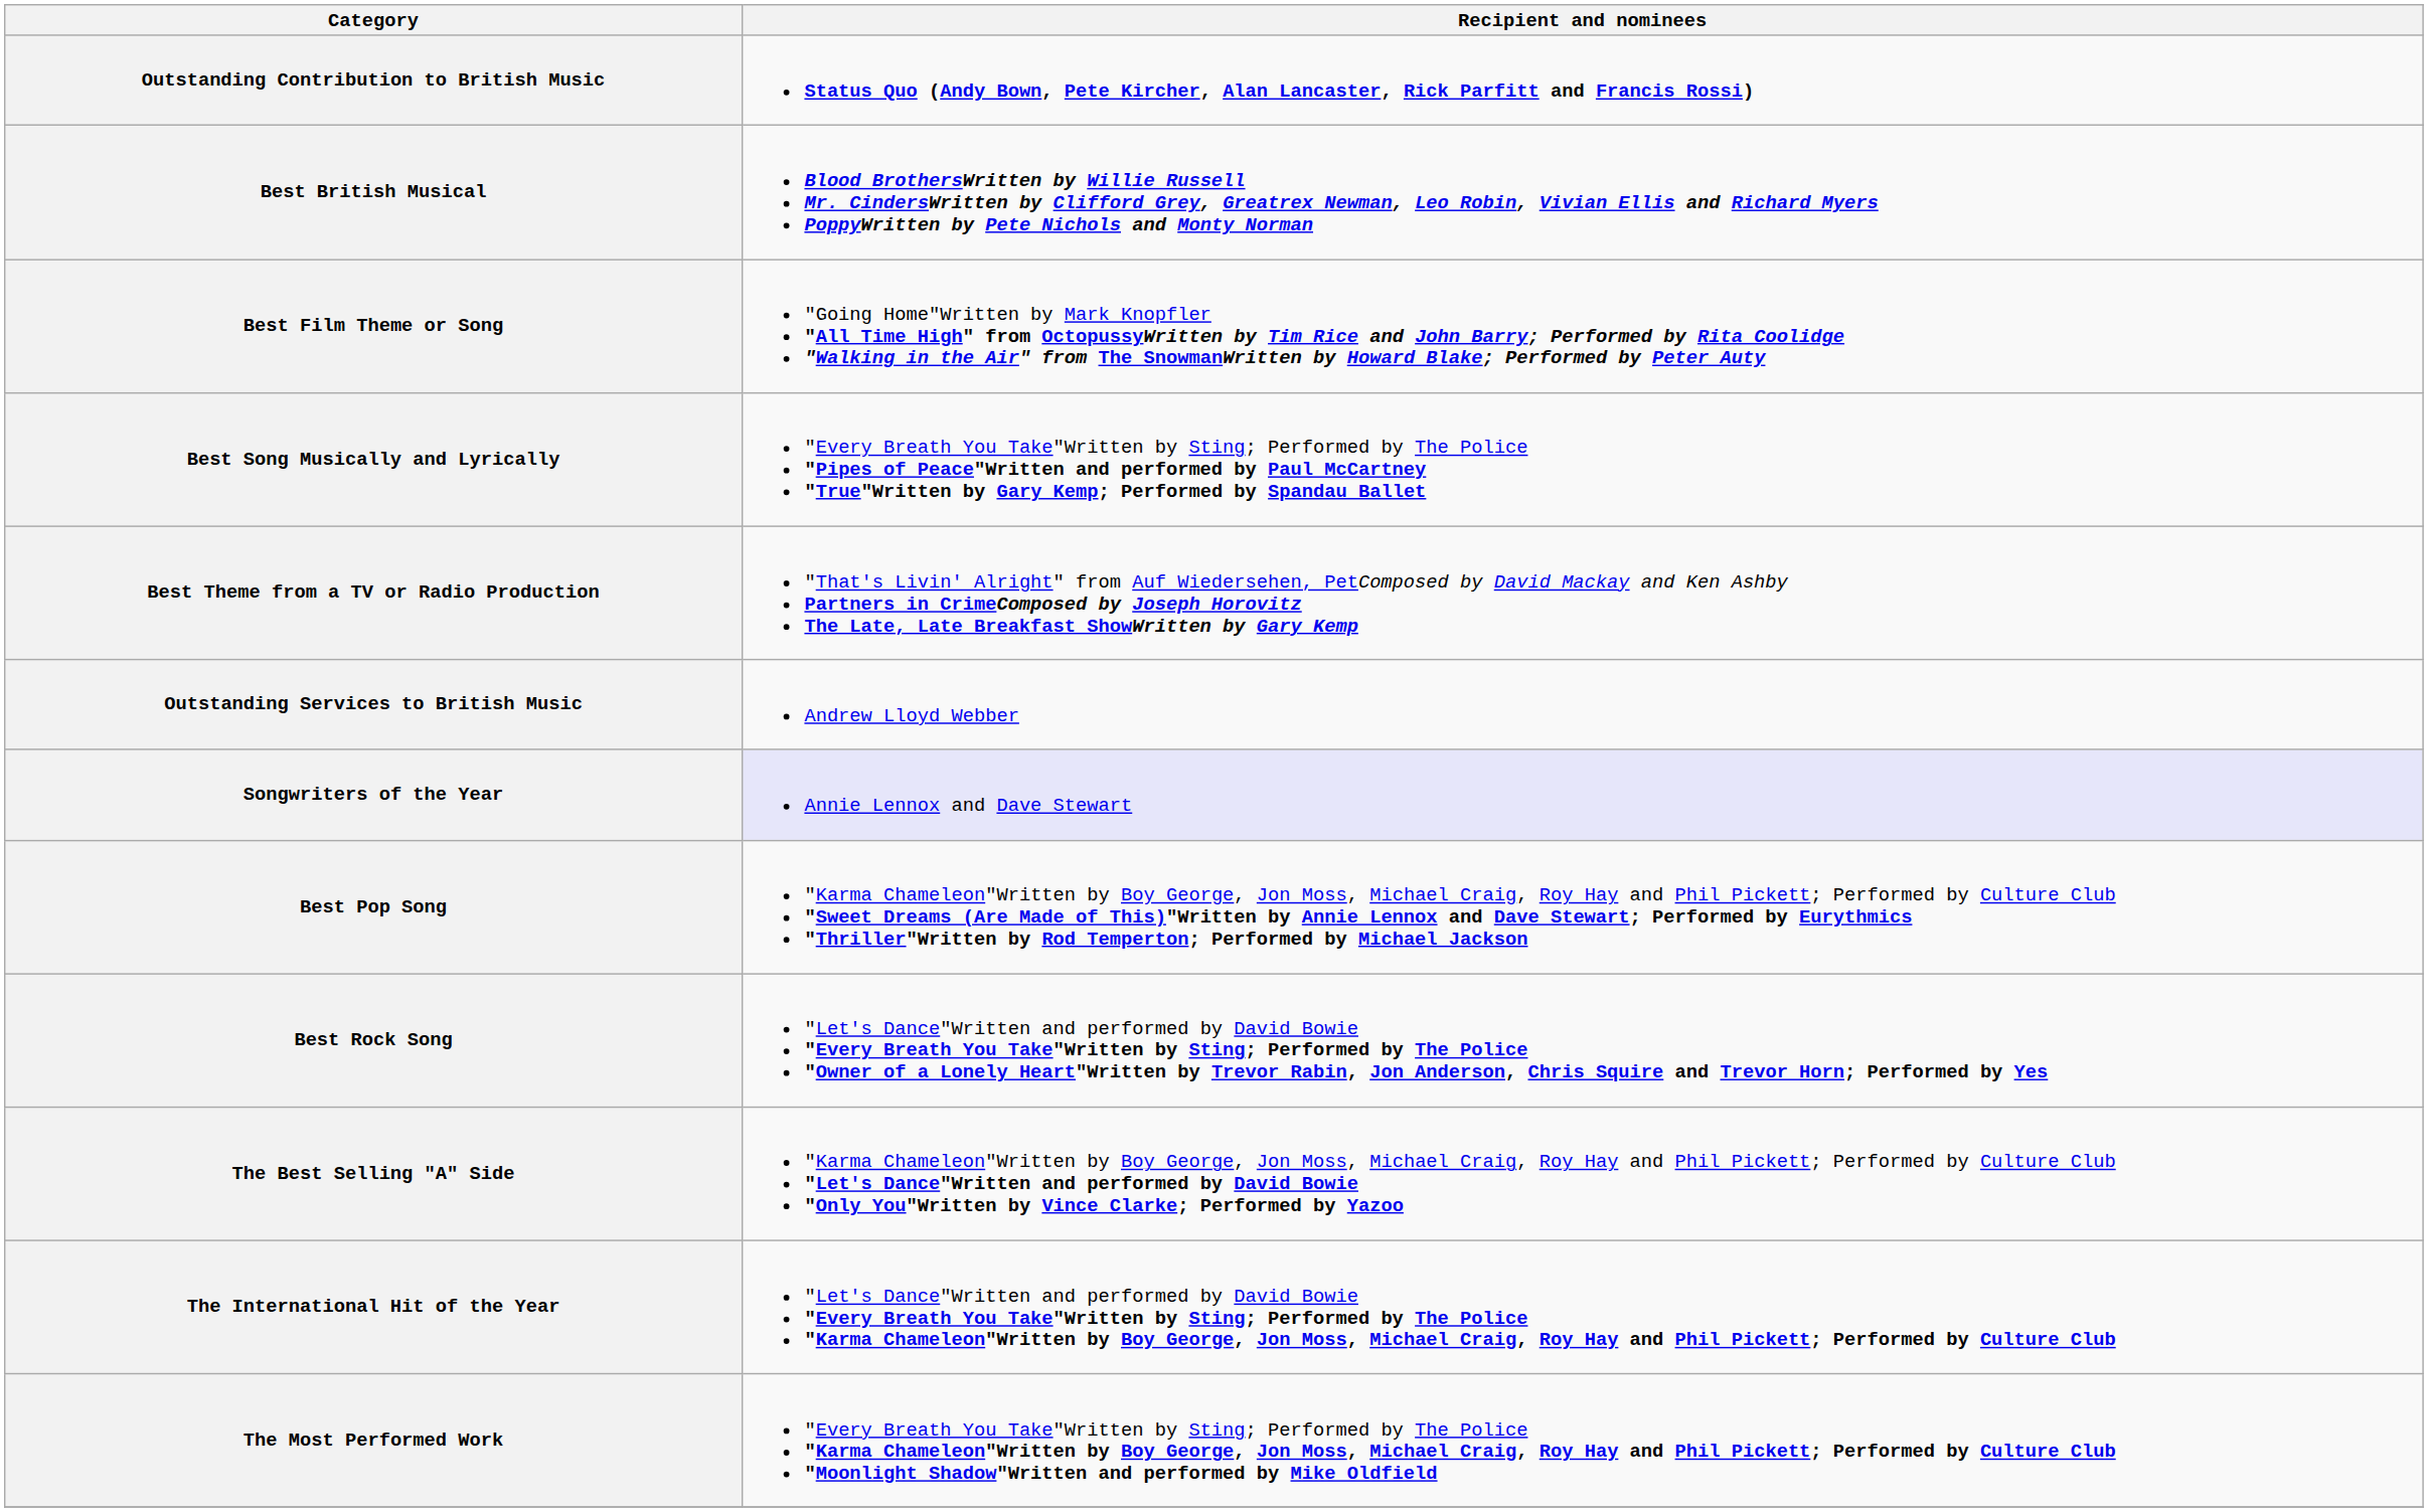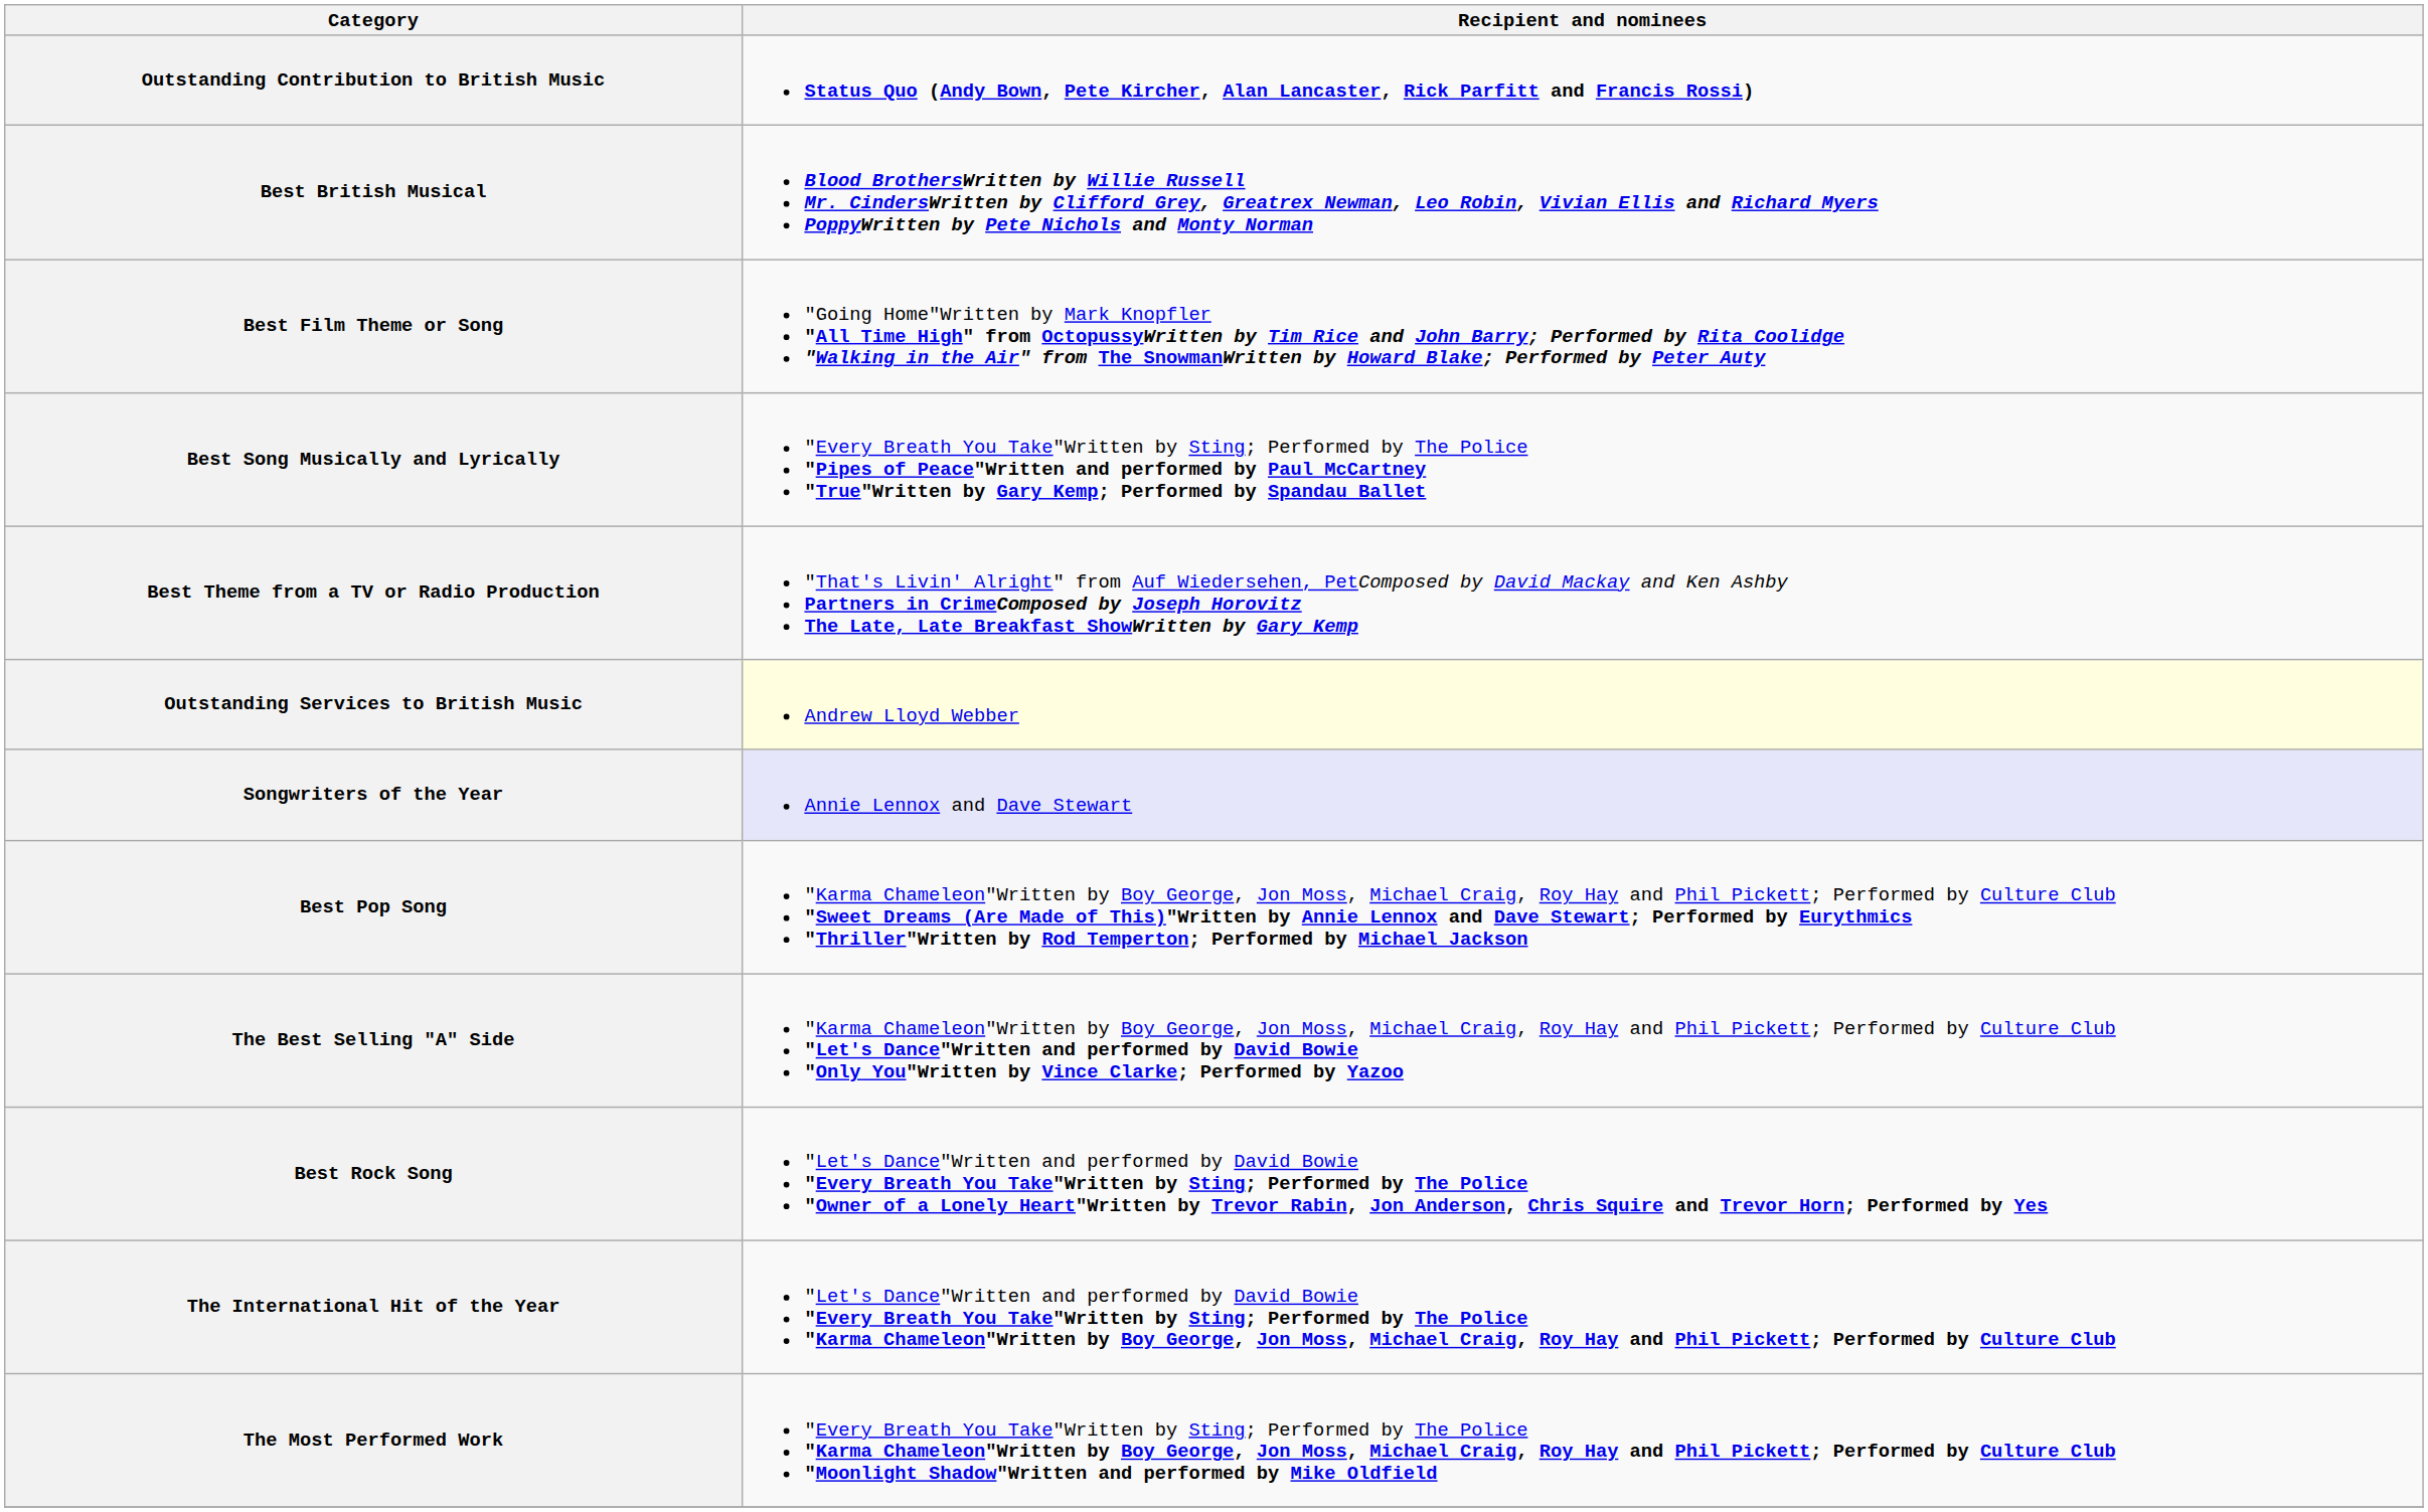Outstanding Services to British Music | Recipient and nominees: no background -> lightyellow background
rows swapped: Best Rock Song <-> The Best Selling "A" Side
